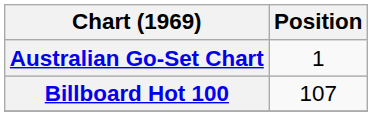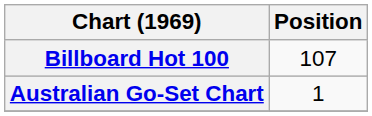rows swapped: Australian Go-Set Chart <-> Billboard Hot 100
